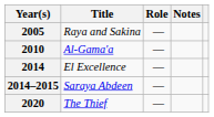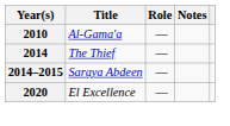- row: 2005 | Raya and Sakina | —
2014 | Title: El Excellence -> The Thief
2020 | Title: The Thief -> El Excellence
